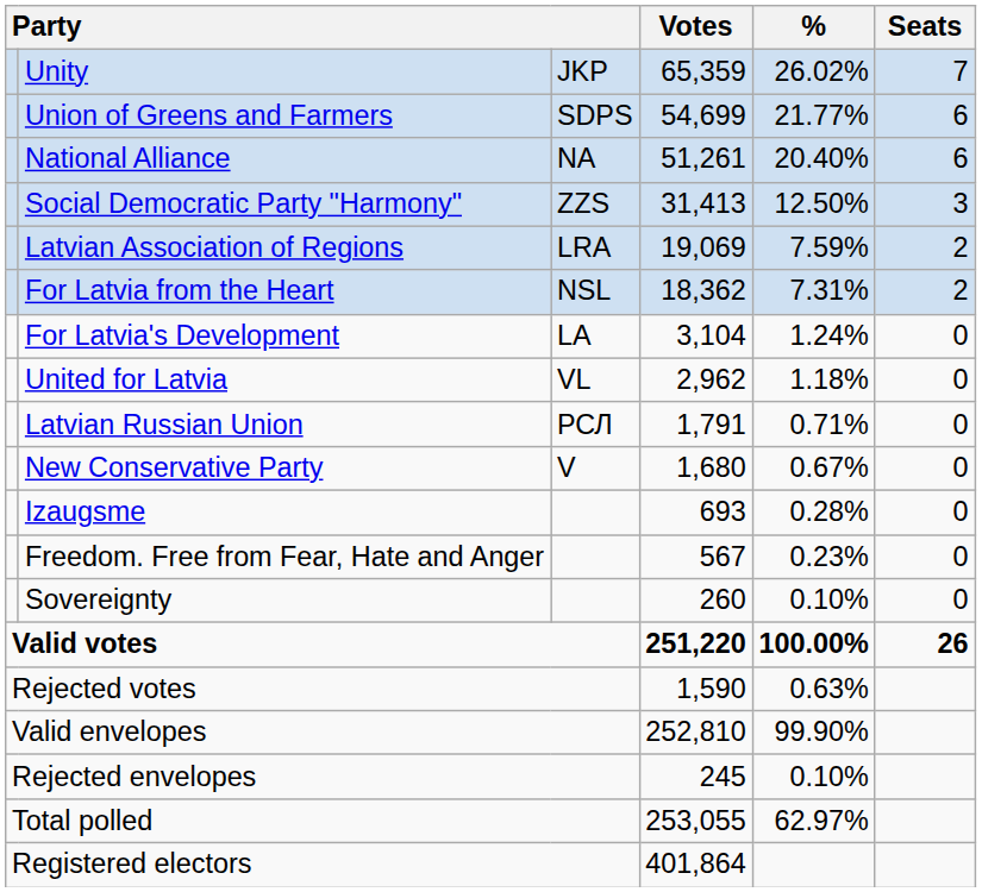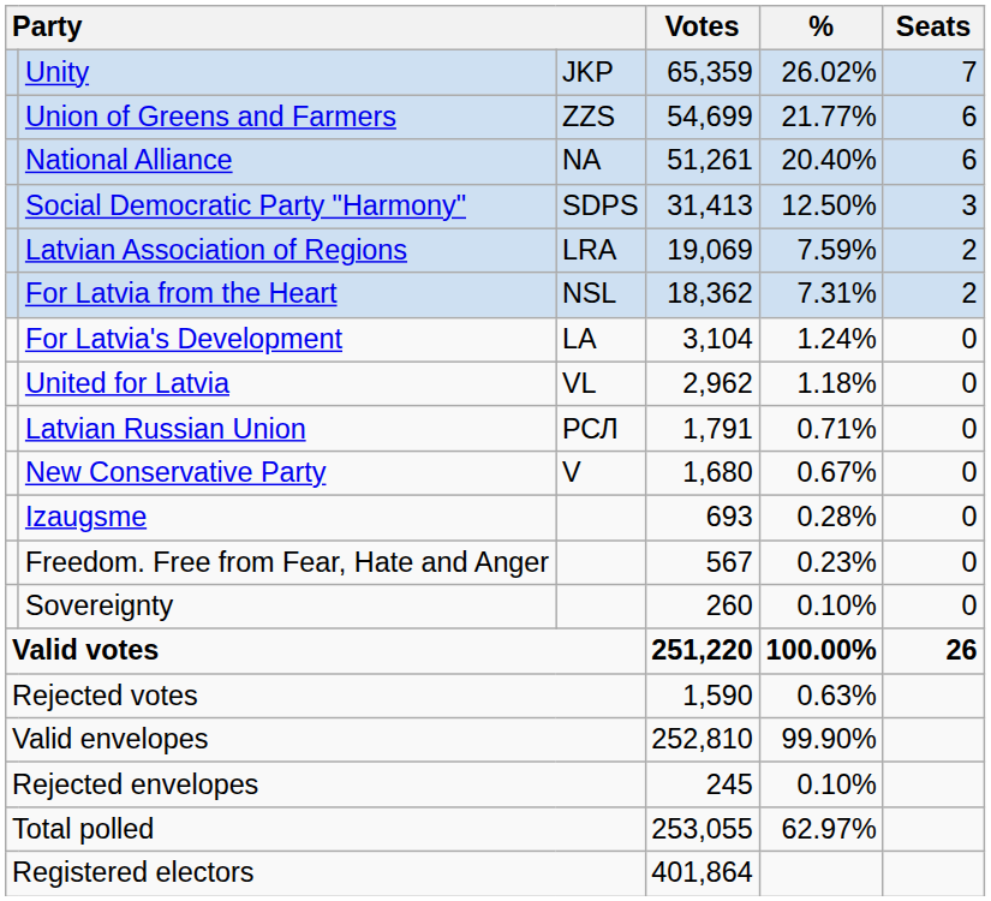Union of Greens and Farmers | column 3: SDPS -> ZZS
Social Democratic Party "Harmony" | column 3: ZZS -> SDPS
